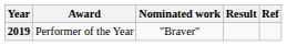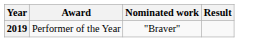- column: Ref
